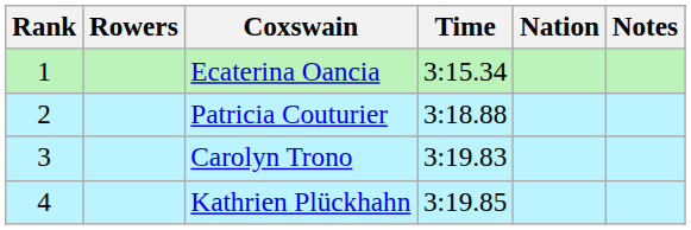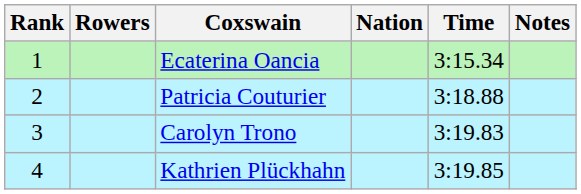columns swapped: Nation <-> Time
